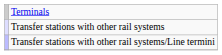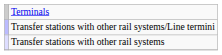rows swapped: Transfer stations with other rail systems <-> Transfer stations with other rail systems/Line termini
